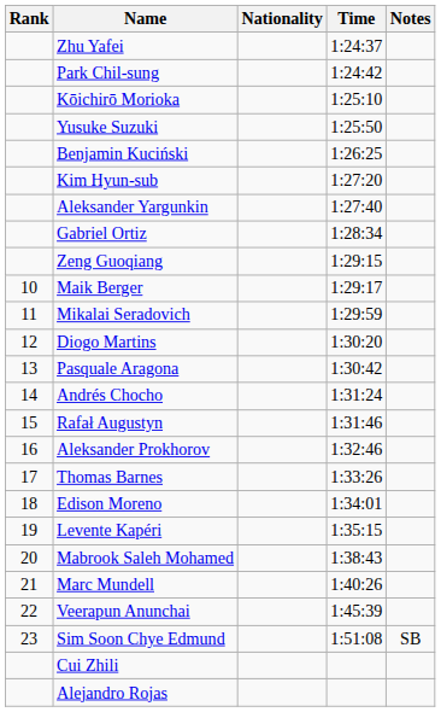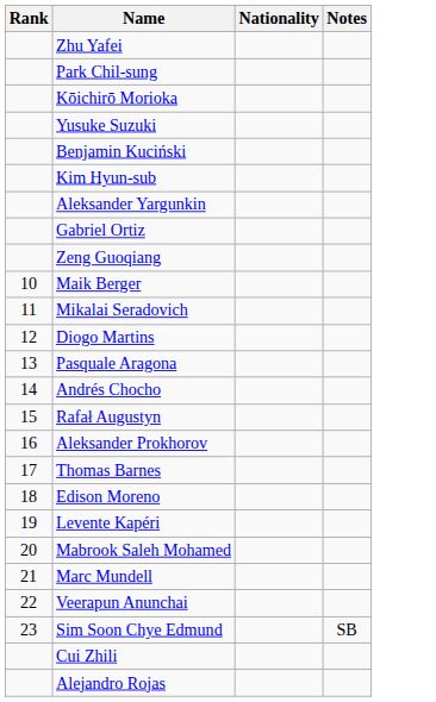- column: Time | 1:24:37 | 1:24:42 | 1:25:10 | 1:25:50 | 1:26:25 | 1:27:20 | 1:27:40 | 1:28:34 | 1:29:15 | 1:29:17 | 1:29:59 | 1:30:20 | 1:30:42 | 1:31:24 | 1:31:46 | 1:32:46 | 1:33:26 | 1:34:01 | 1:35:15 | 1:38:43 | 1:40:26 | 1:45:39 | 1:51:08
